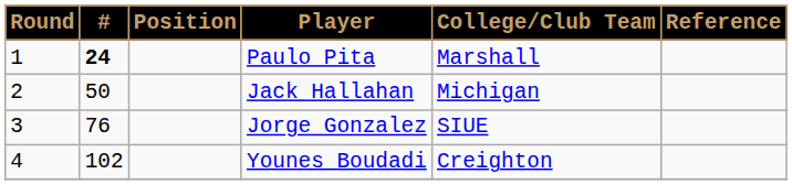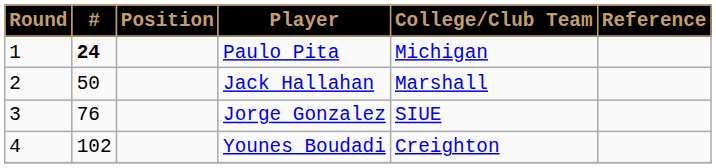Paulo Pita | College/Club Team: Marshall -> Michigan
Jack Hallahan | College/Club Team: Michigan -> Marshall
